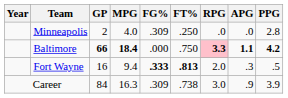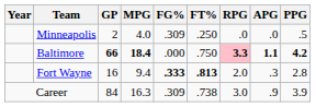Minneapolis | PPG: 2.8 -> .5
Fort Wayne | PPG: .5 -> 2.8
